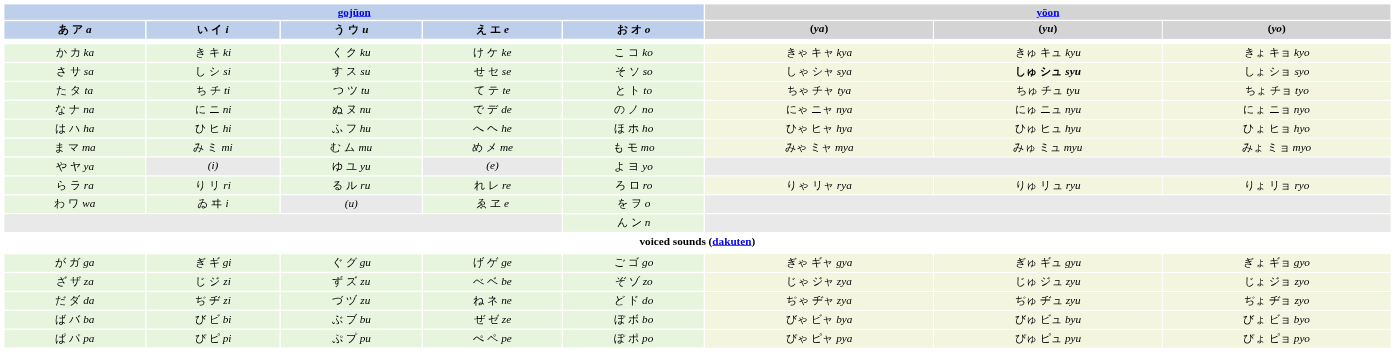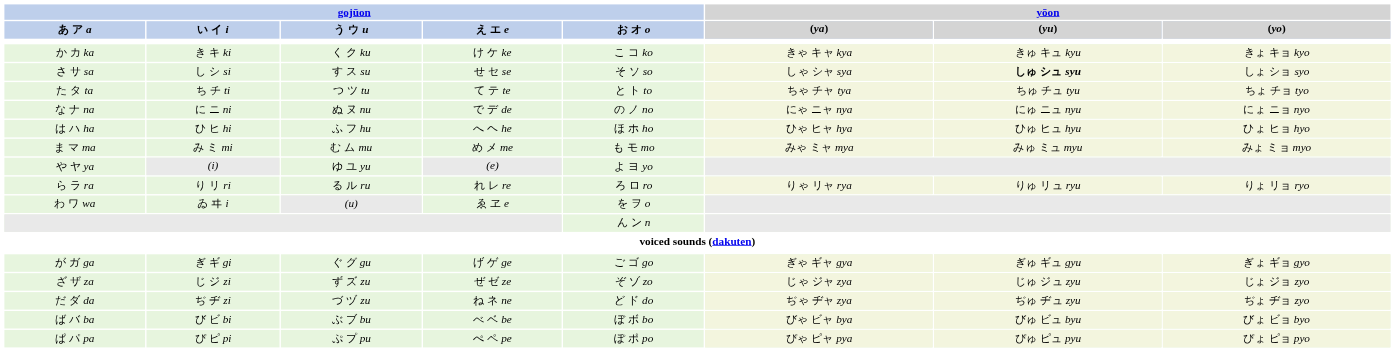ざ ザ za | gojūon / え エ e: べ ベ be -> ぜ ゼ ze
ば バ ba | gojūon / え エ e: ぜ ゼ ze -> べ ベ be
